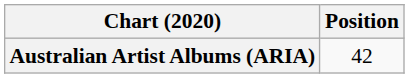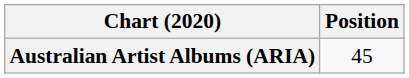Australian Artist Albums (ARIA) | Position: 42 -> 45
